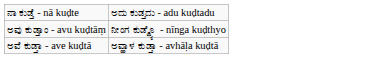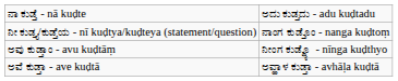+ row: ನೀ ಕುಡ್ತ್ಯ/ಕುಡ್ತೆಯ - nī kuḍtya/kuḍteya (statement/question) | ನಾಂಗ ಕುಡ್ತೊಂ - nanga kuḍtoṃ
